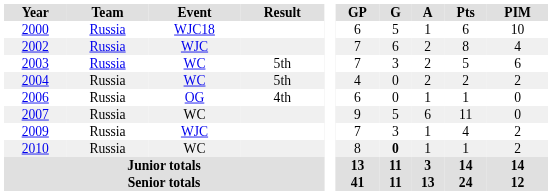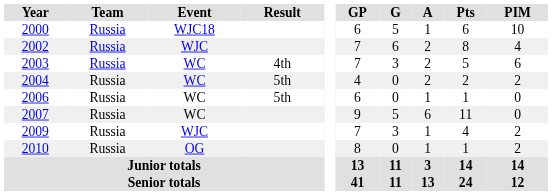2003 | Result: 5th -> 4th
2006 | Event: OG -> WC
2006 | Result: 4th -> 5th
2010 | Event: WC -> OG
2010 | G: bold -> normal
